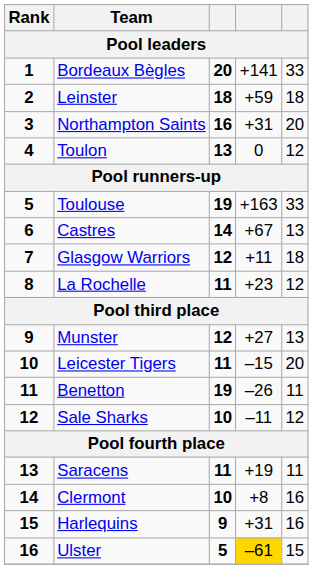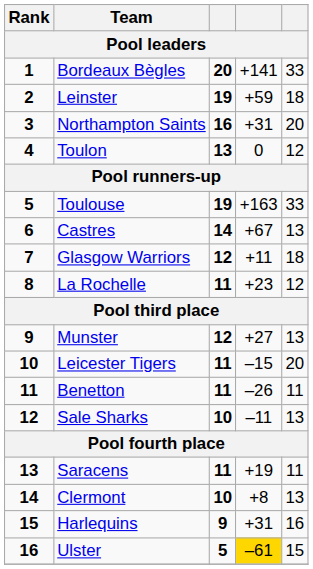Leinster | column 3: 18 -> 19
Benetton | column 3: 19 -> 11
Sale Sharks | column 5: 12 -> 13
Clermont | column 5: 16 -> 13
